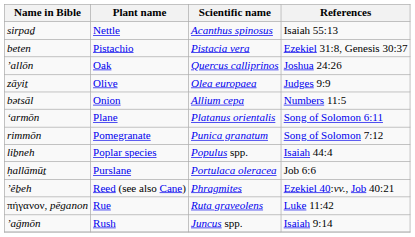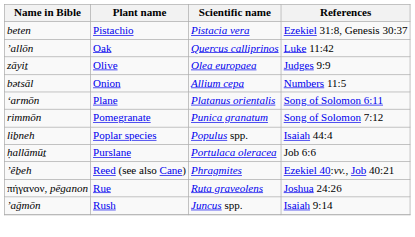- row: sirpaḏ | Nettle | Acanthus spinosus | Isaiah 55:13
’allōn | References: Joshua 24:26 -> Luke 11:42
πήγανον, pēganon | References: Luke 11:42 -> Joshua 24:26
